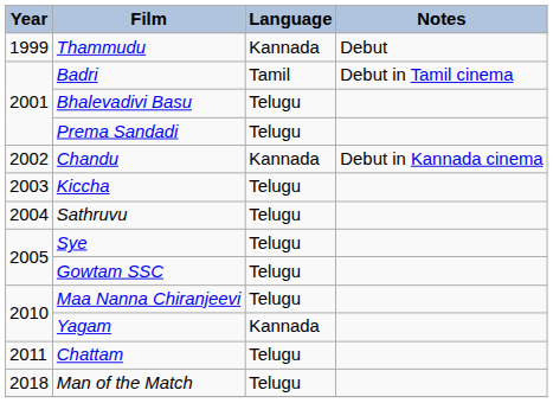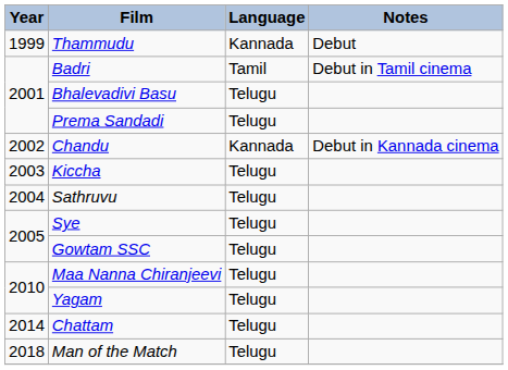Yagam | Language: Kannada -> Telugu
Chattam | Year: 2011 -> 2014
